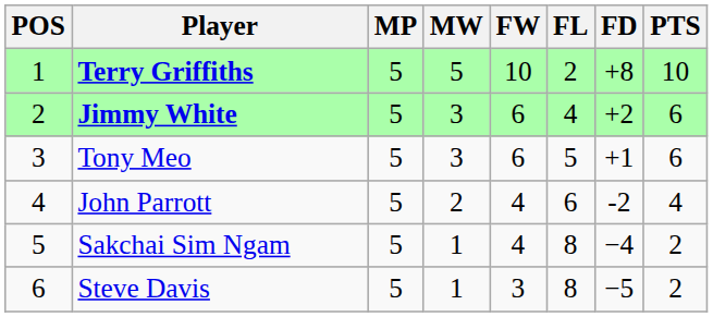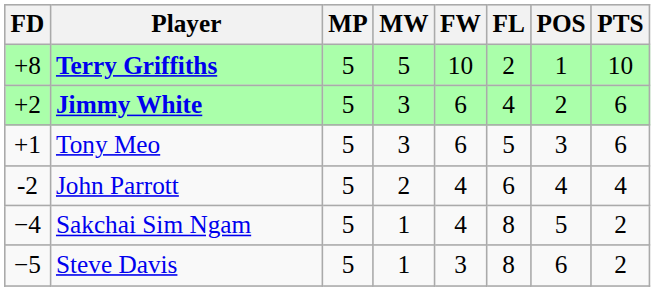columns swapped: POS <-> FD
